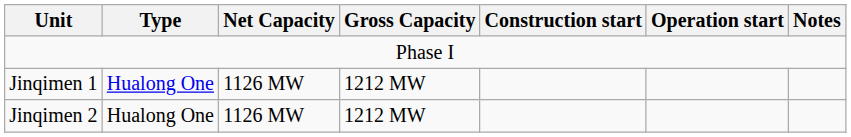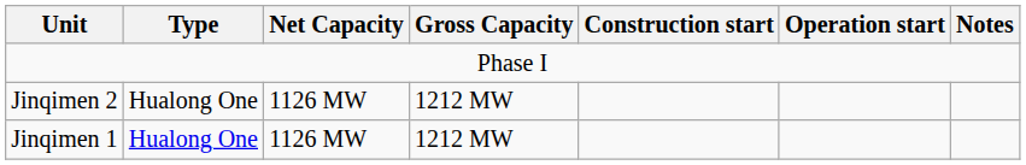rows swapped: Jinqimen 1 <-> Jinqimen 2
